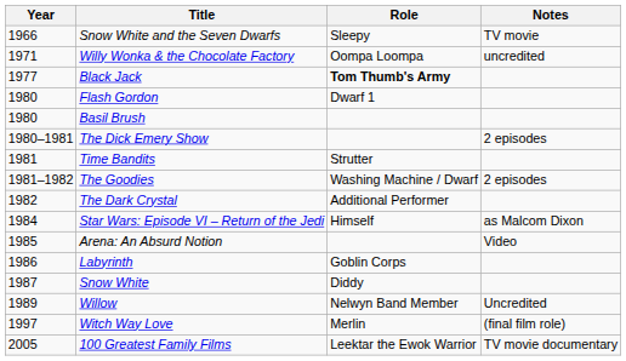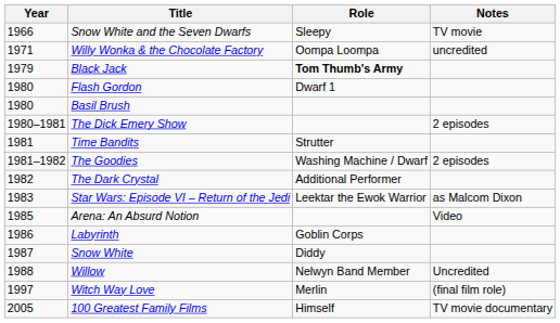Black Jack | Year: 1977 -> 1979
Star Wars: Episode VI – Return of the Jedi | Year: 1984 -> 1983
Star Wars: Episode VI – Return of the Jedi | Role: Himself -> Leektar the Ewok Warrior
Willow | Year: 1989 -> 1988
100 Greatest Family Films | Role: Leektar the Ewok Warrior -> Himself
